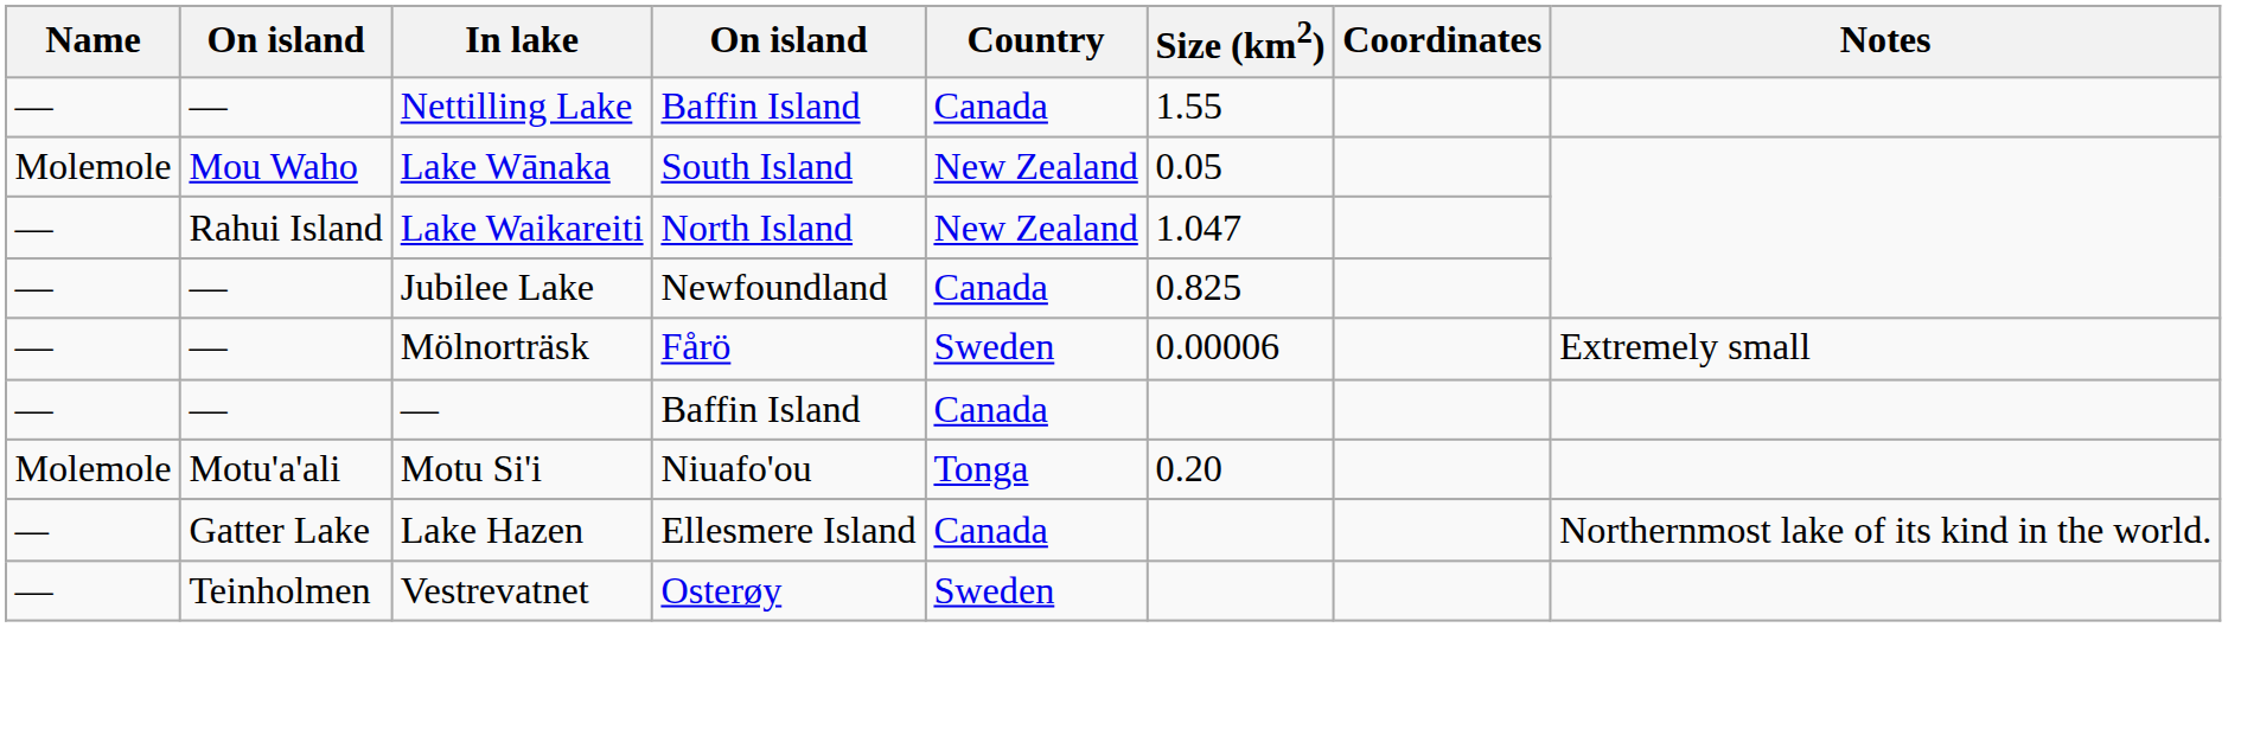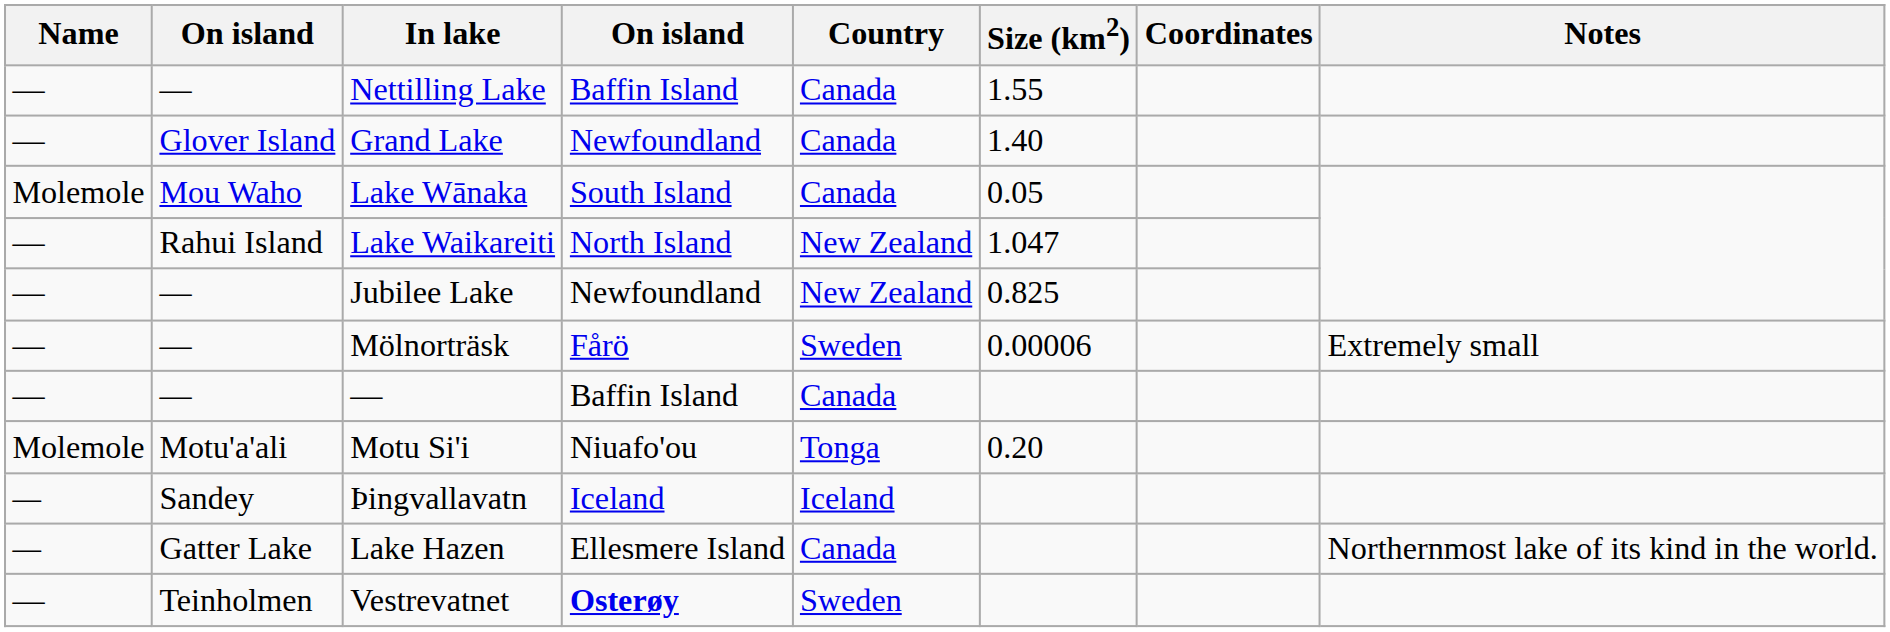+ row: — | Glover Island | Grand Lake | Newfoundland | Canada | 1.40
Lake Wānaka | Country: New Zealand -> Canada
Jubilee Lake | Country: Canada -> New Zealand
+ row: — | Sandey | Þingvallavatn | Iceland | Iceland
Vestrevatnet | column 4: normal -> bold
